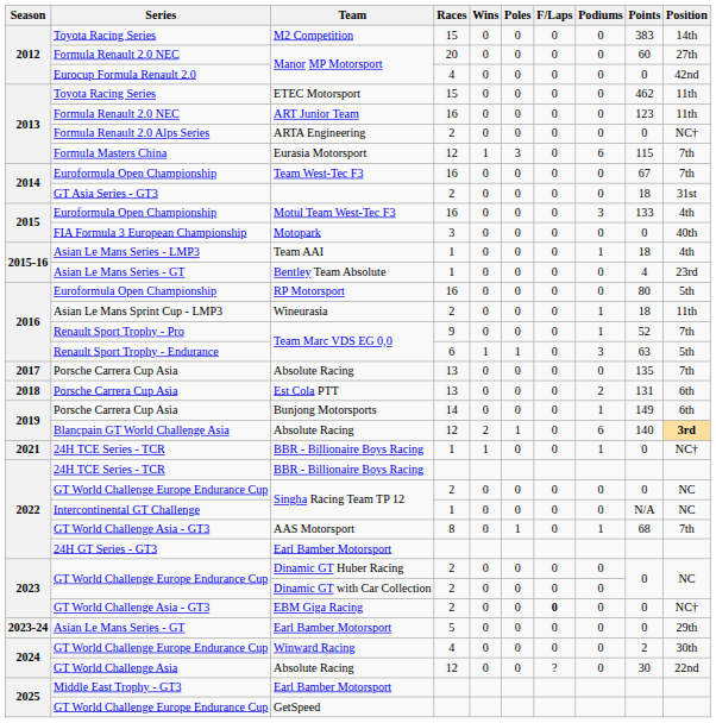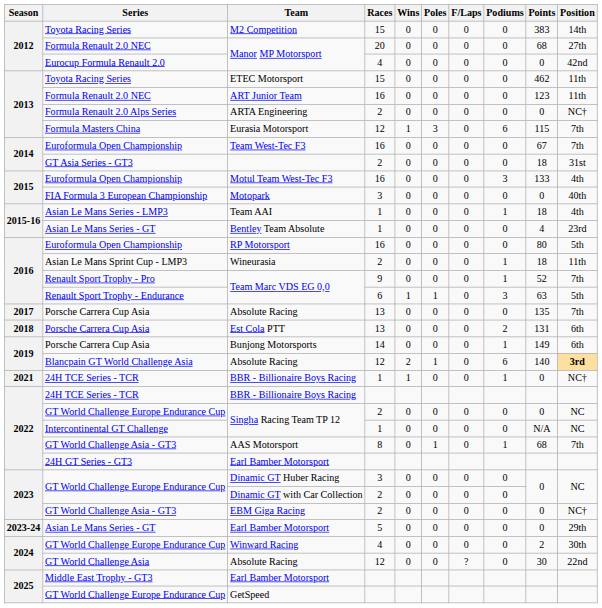Formula Renault 2.0 NEC / Manor MP Motorsport | Points: 60 -> 68
Dinamic GT Huber Racing | Races: 2 -> 3
EBM Giga Racing | F/Laps: bold -> normal
